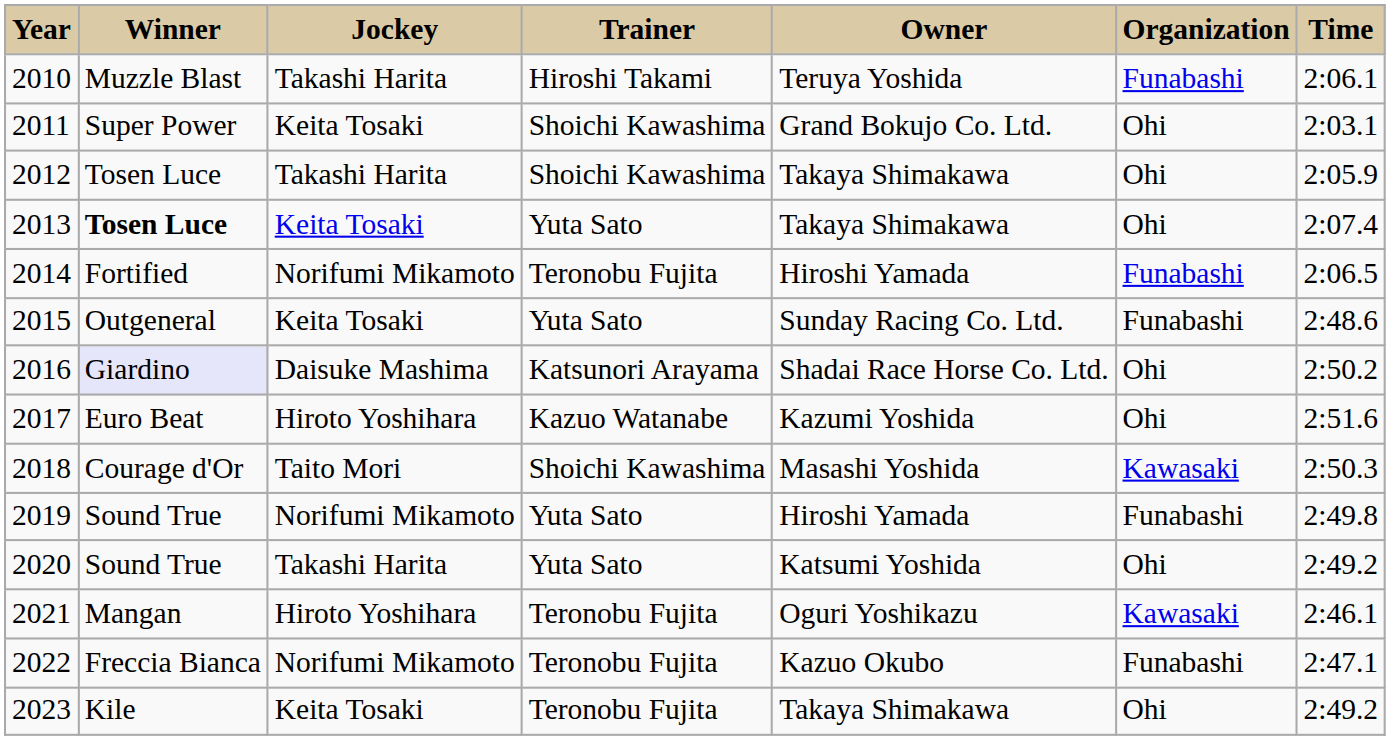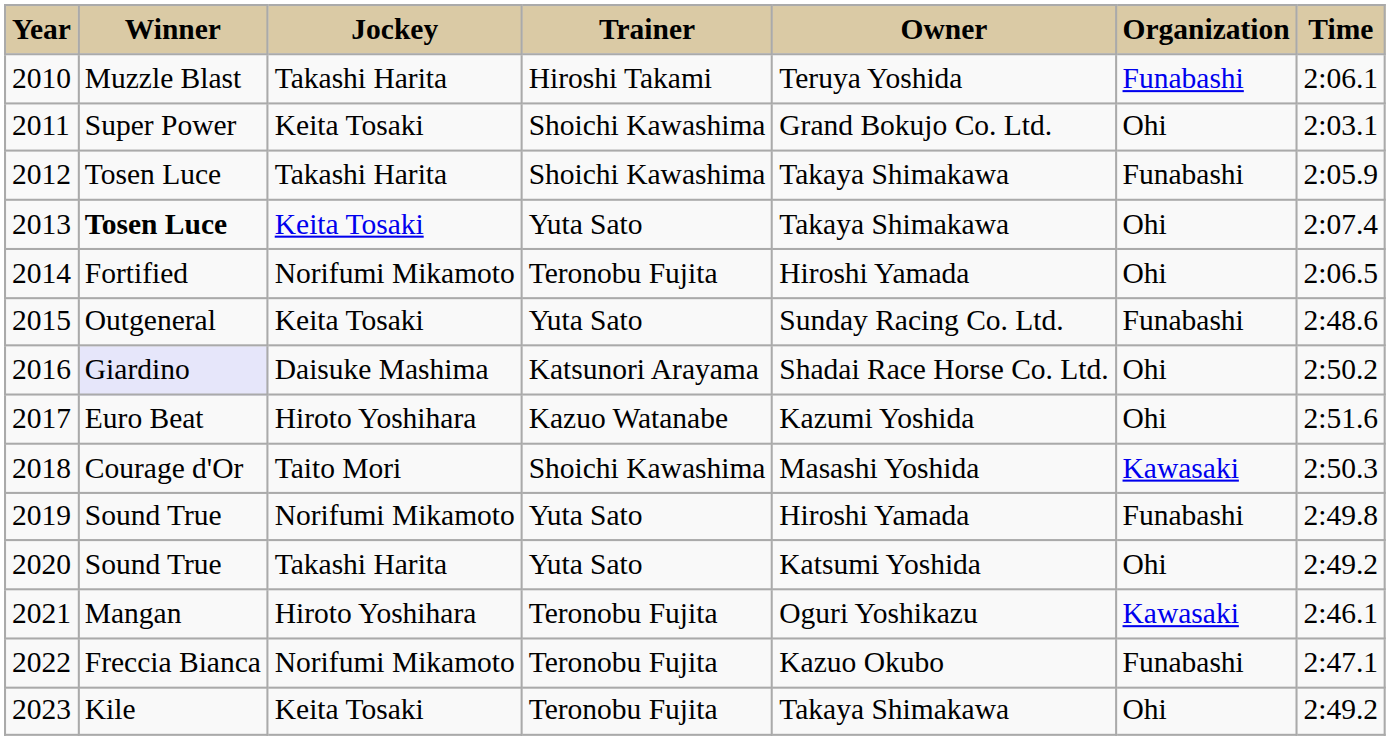2012 | Organization: Ohi -> Funabashi
2014 | Organization: Funabashi -> Ohi
